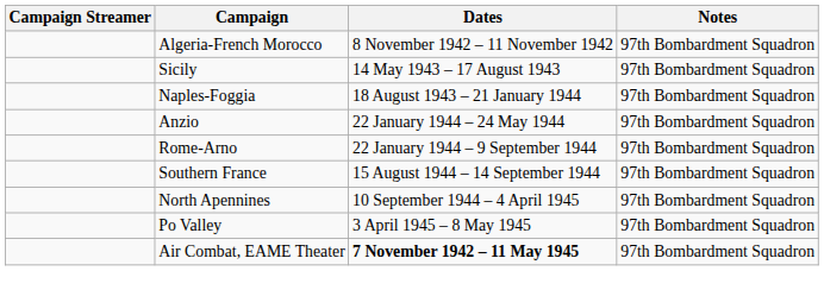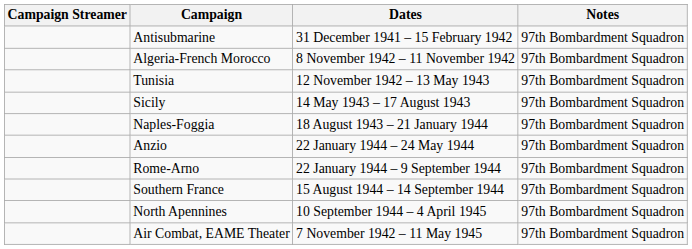+ row: Antisubmarine | 31 December 1941 – 15 February 1942 | 97th Bombardment Squadron
+ row: Tunisia | 12 November 1942 – 13 May 1943 | 97th Bombardment Squadron
- row: Po Valley | 3 April 1945 – 8 May 1945 | 97th Bombardment Squadron
Air Combat, EAME Theater | Dates: bold -> normal
